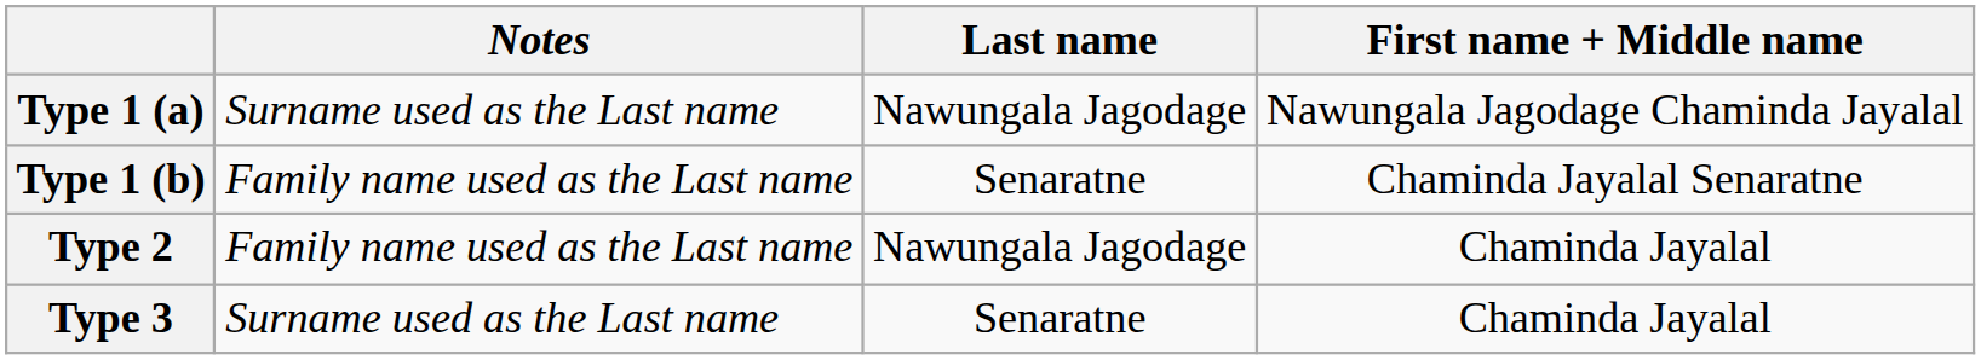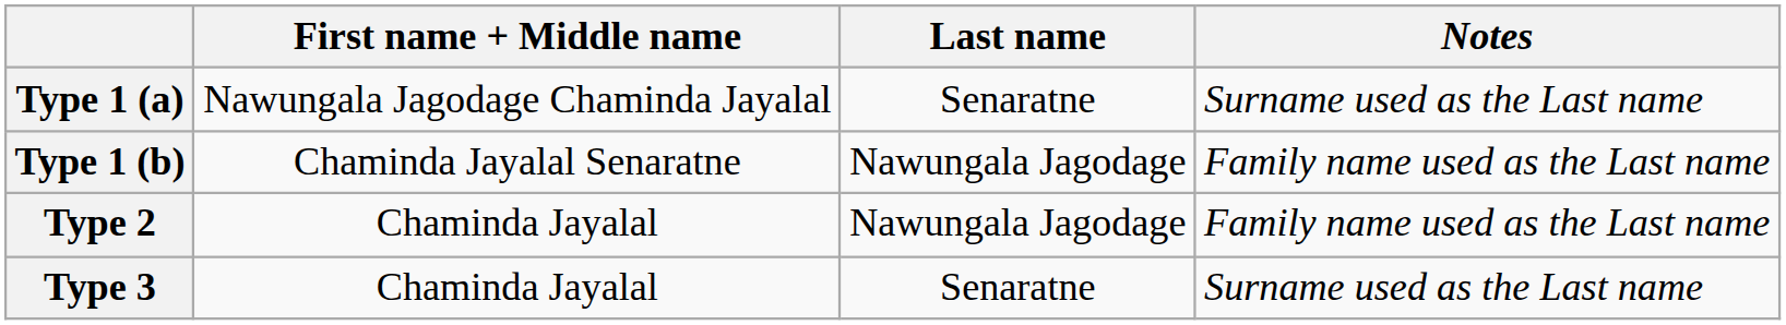columns swapped: First name + Middle name <-> Notes
Type 1 (a) | Last name: Nawungala Jagodage -> Senaratne
Type 1 (b) | Last name: Senaratne -> Nawungala Jagodage
